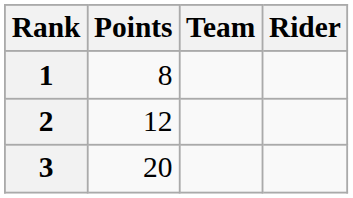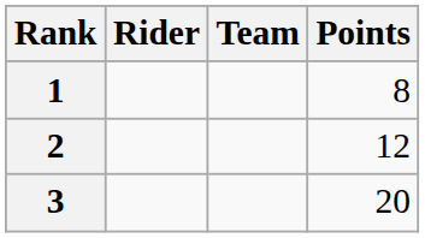columns swapped: Rider <-> Points
